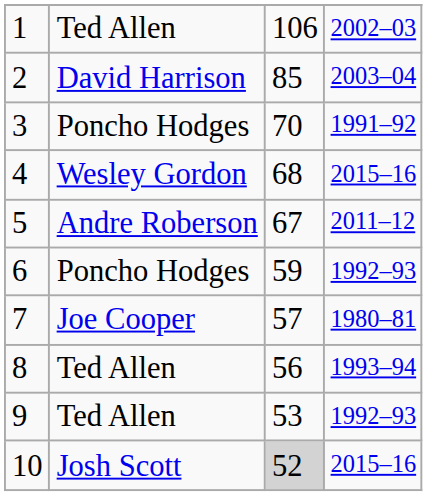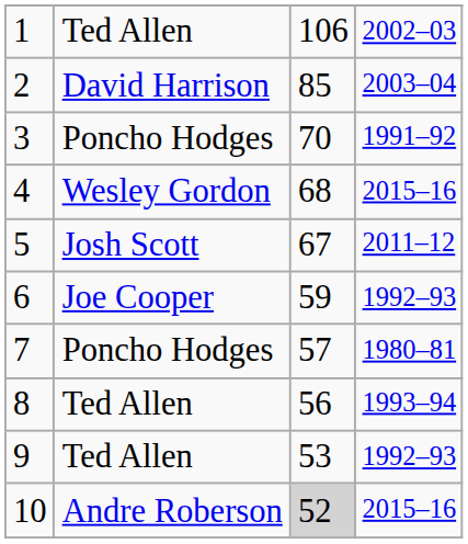5 | column 2: Andre Roberson -> Josh Scott
6 | column 2: Poncho Hodges -> Joe Cooper
7 | column 2: Joe Cooper -> Poncho Hodges
10 | column 2: Josh Scott -> Andre Roberson
